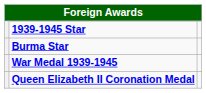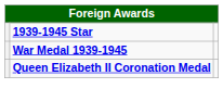- row: Burma Star
